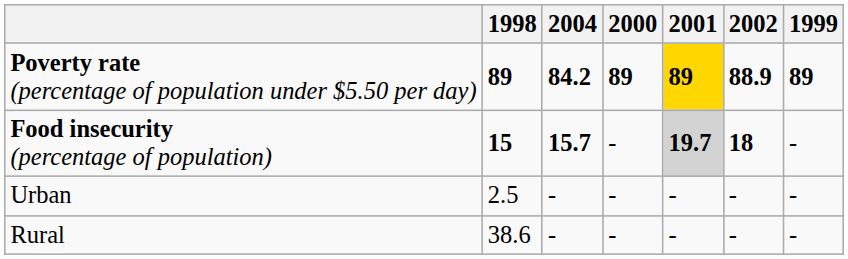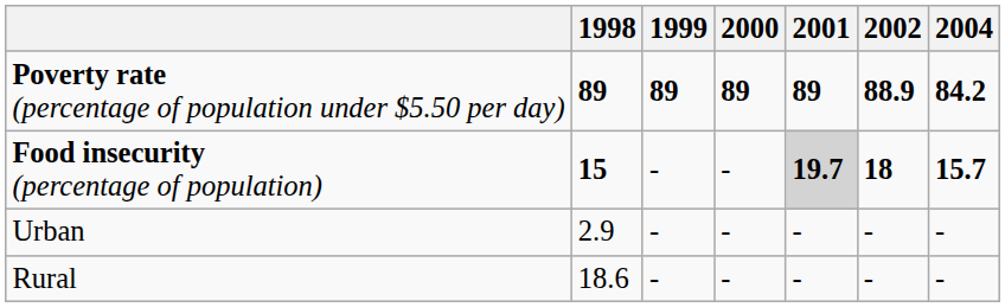columns swapped: 1999 <-> 2004
Poverty rate (percentage of population under $5.50 per day) | 2001: gold background -> no background
Urban | 1998: 2.5 -> 2.9
Rural | 1998: 38.6 -> 18.6
